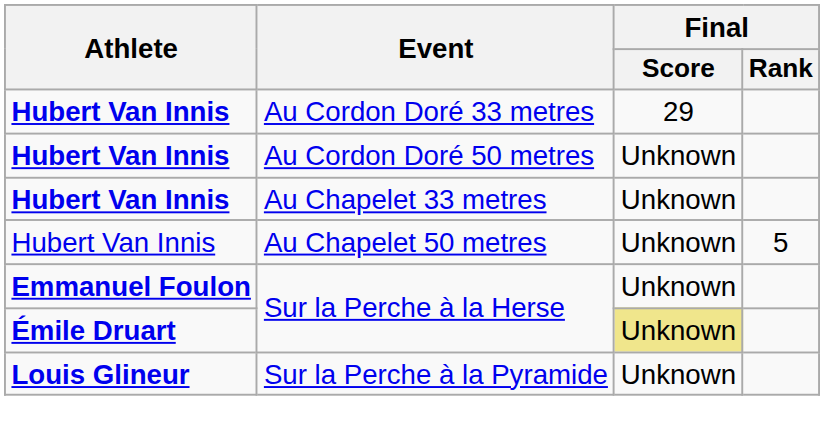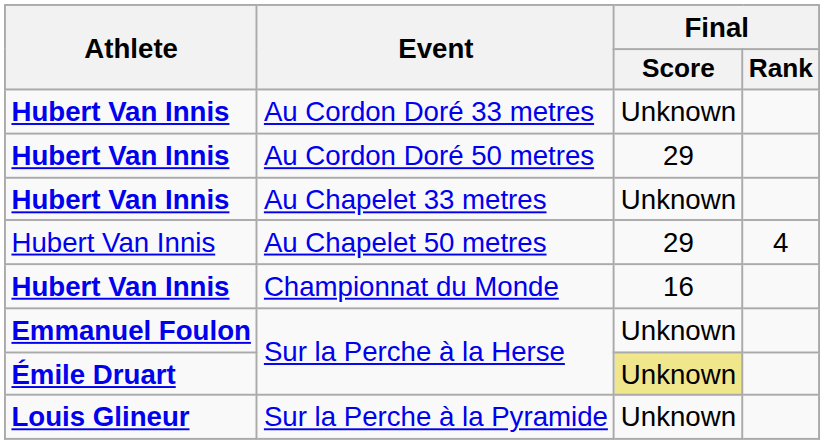Au Cordon Doré 33 metres | Final / Score: 29 -> Unknown
Au Cordon Doré 50 metres | Final / Score: Unknown -> 29
Au Chapelet 50 metres | Final / Score: Unknown -> 29
Au Chapelet 50 metres | Final / Rank: 5 -> 4
+ row: Hubert Van Innis | Championnat du Monde | 16
